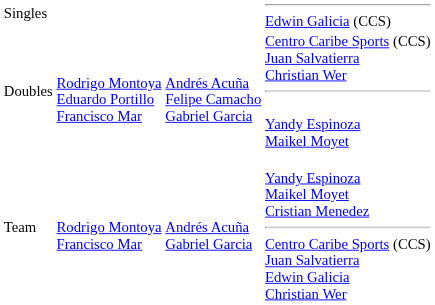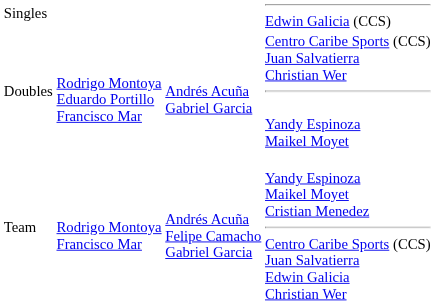Doubles | column 3: Andrés Acuña Felipe Camacho Gabriel Garcia -> Andrés Acuña Gabriel Garcia
Team | column 3: Andrés Acuña Gabriel Garcia -> Andrés Acuña Felipe Camacho Gabriel Garcia
